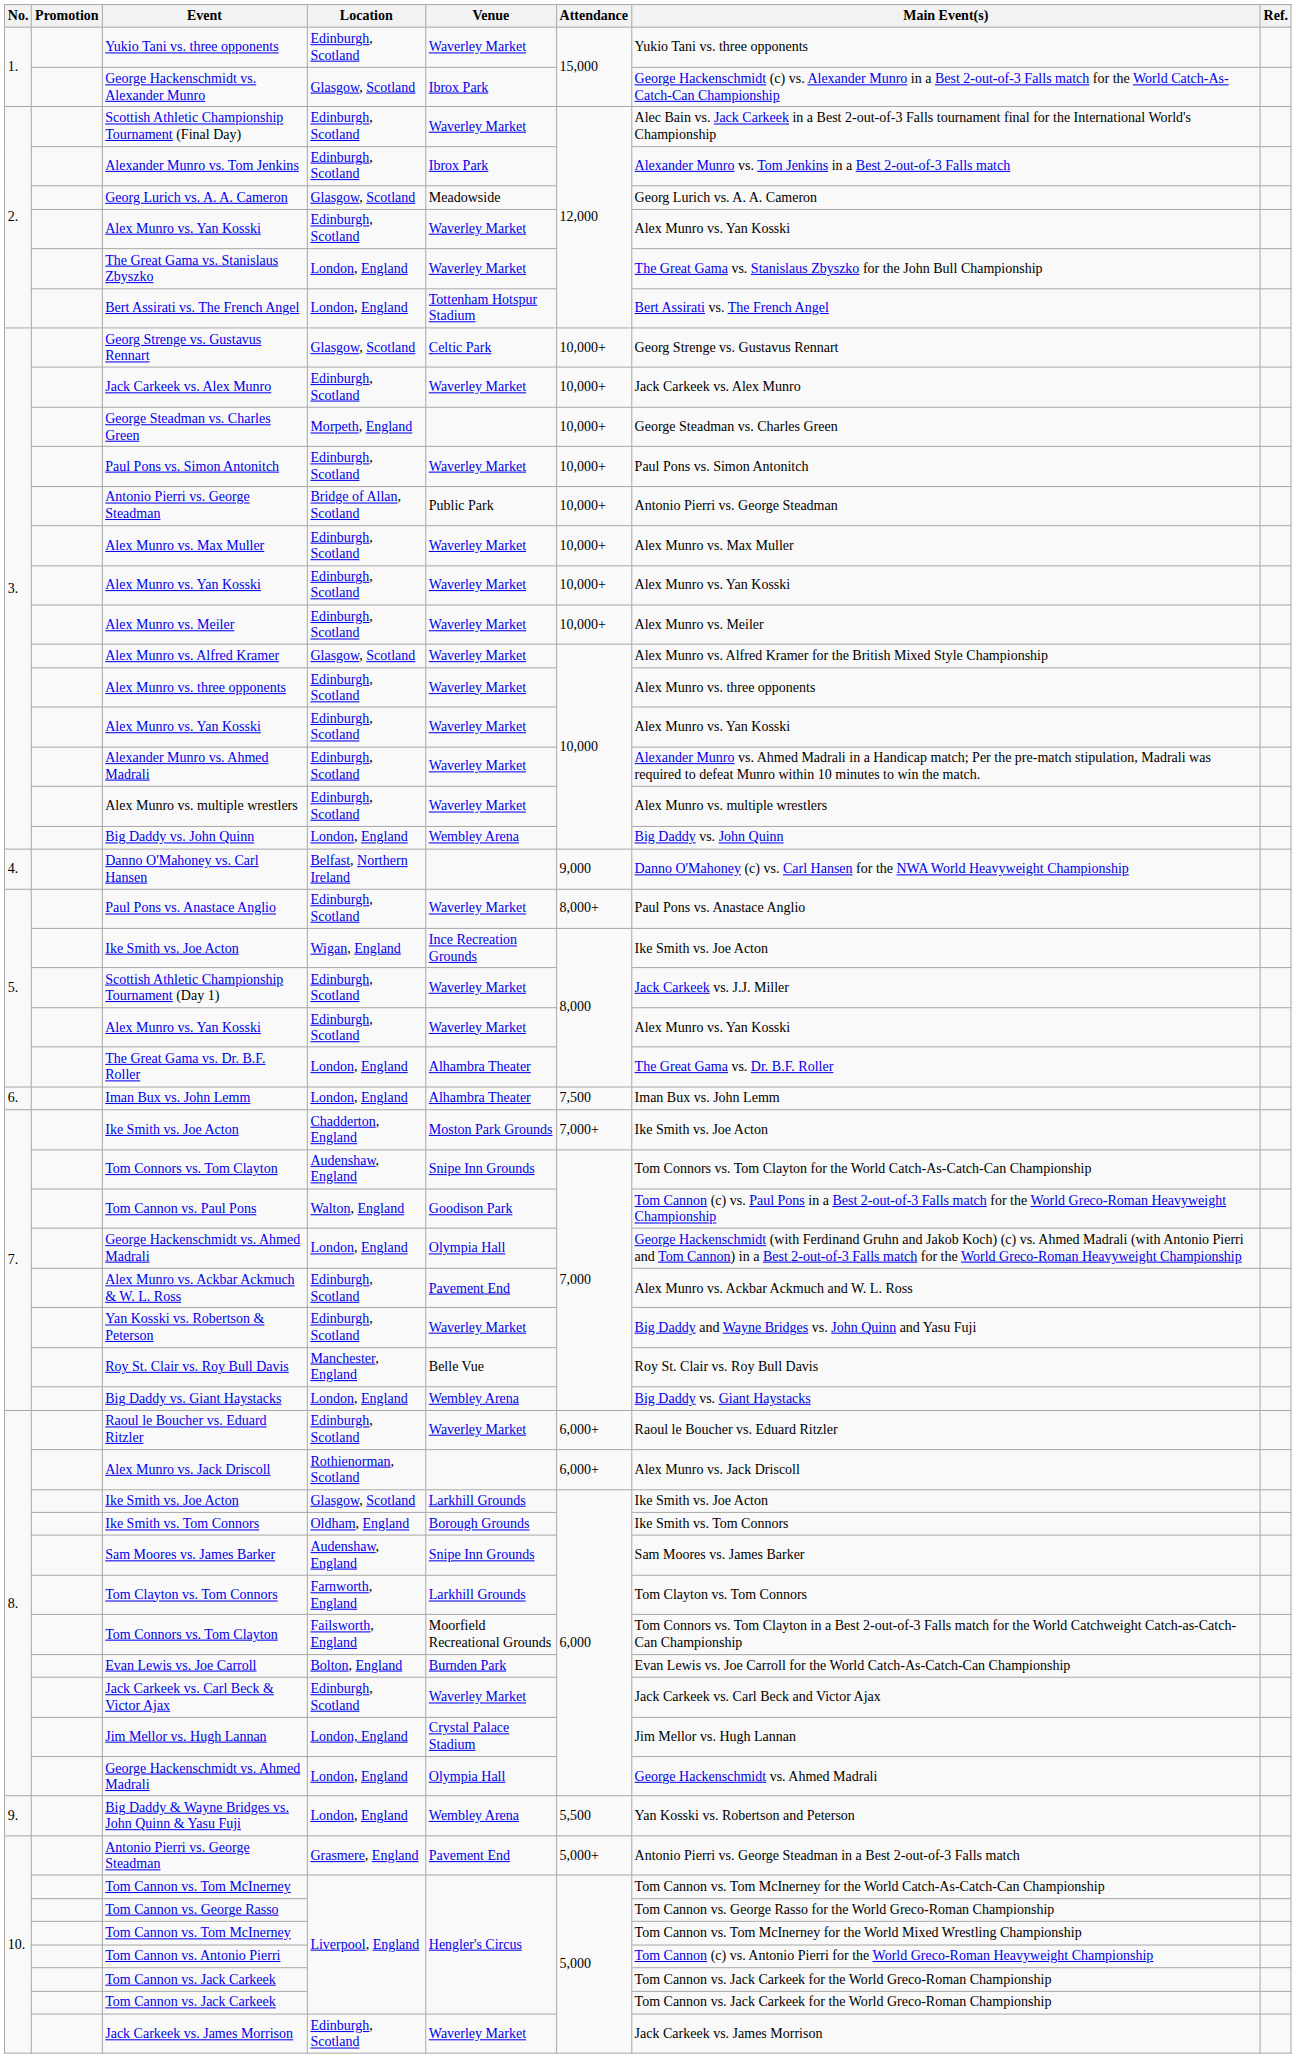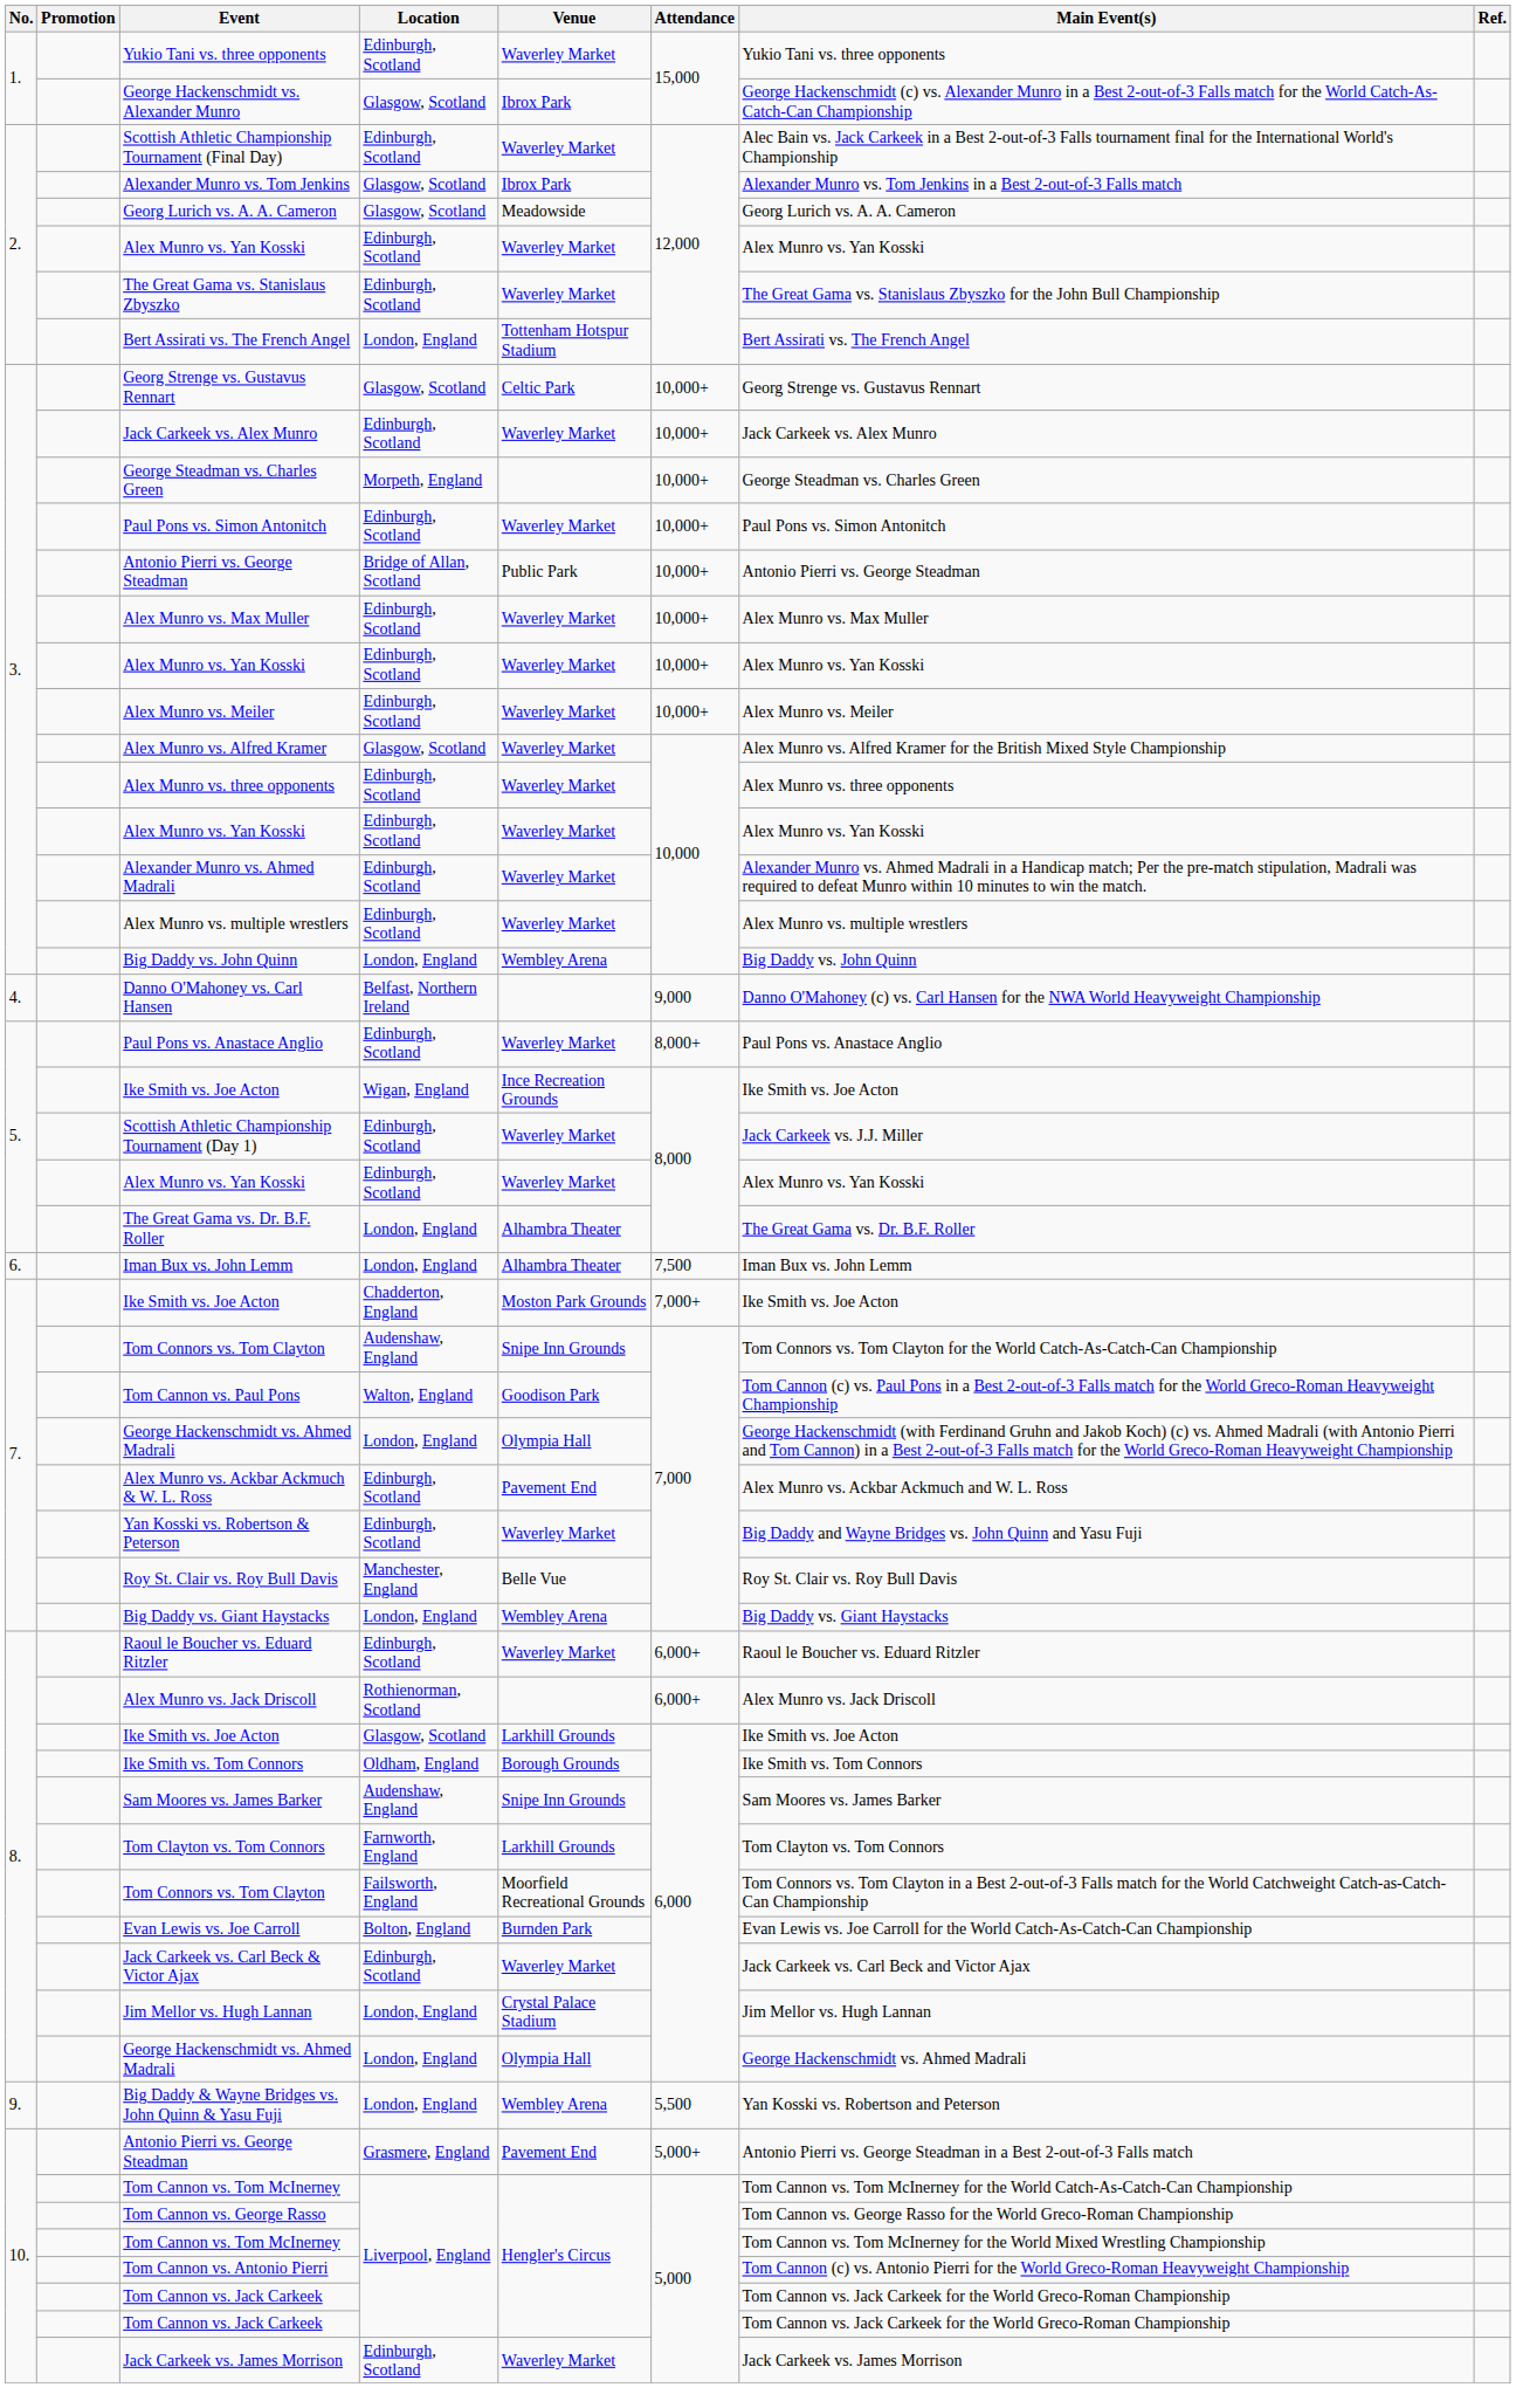Alexander Munro vs. Tom Jenkins | Location: Edinburgh, Scotland -> Glasgow, Scotland
The Great Gama vs. Stanislaus Zbyszko | Location: London, England -> Edinburgh, Scotland
